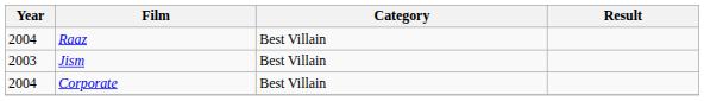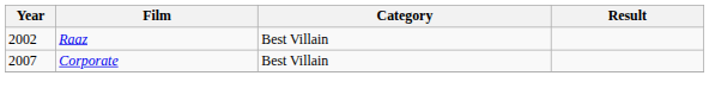Raaz | Year: 2004 -> 2002
- row: 2003 | Jism | Best Villain
Corporate | Year: 2004 -> 2007
